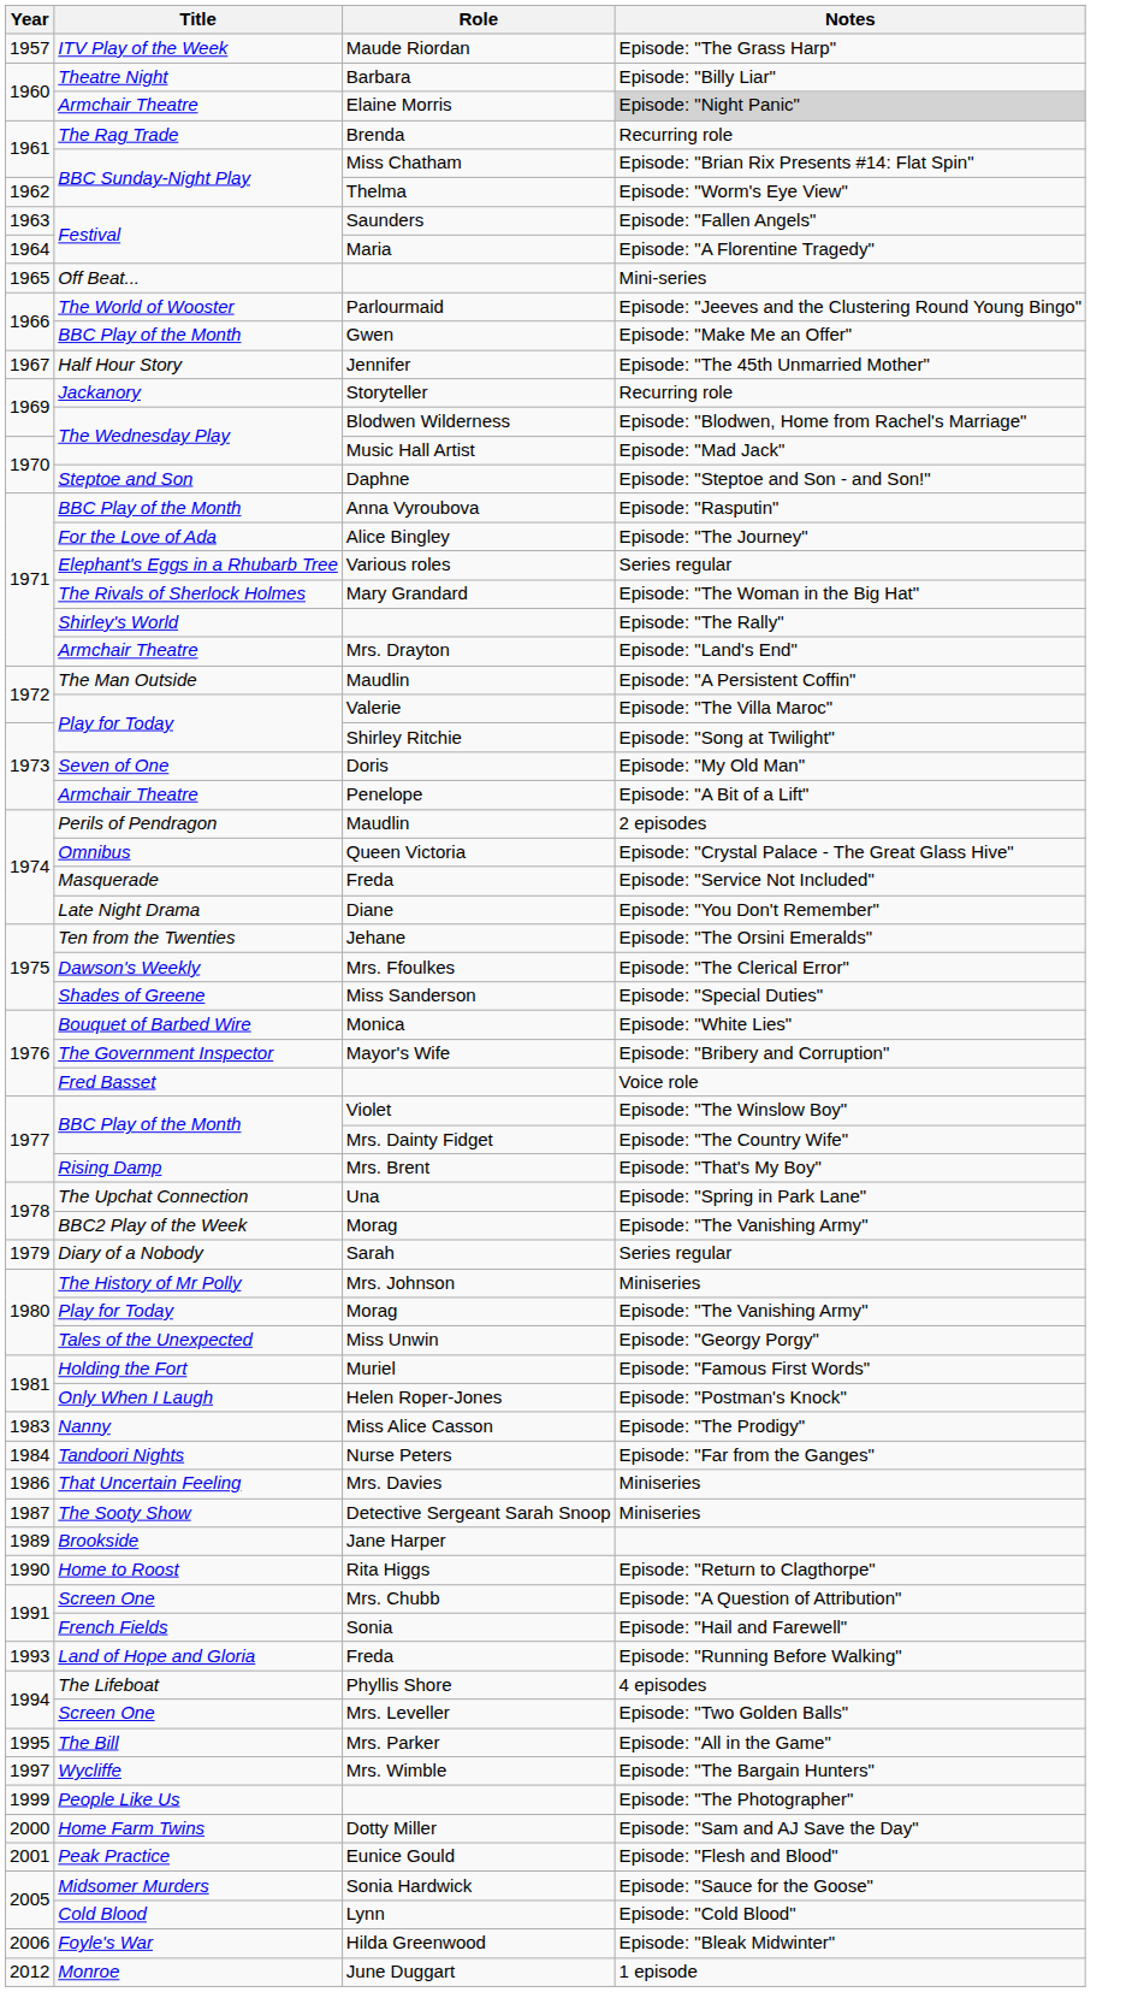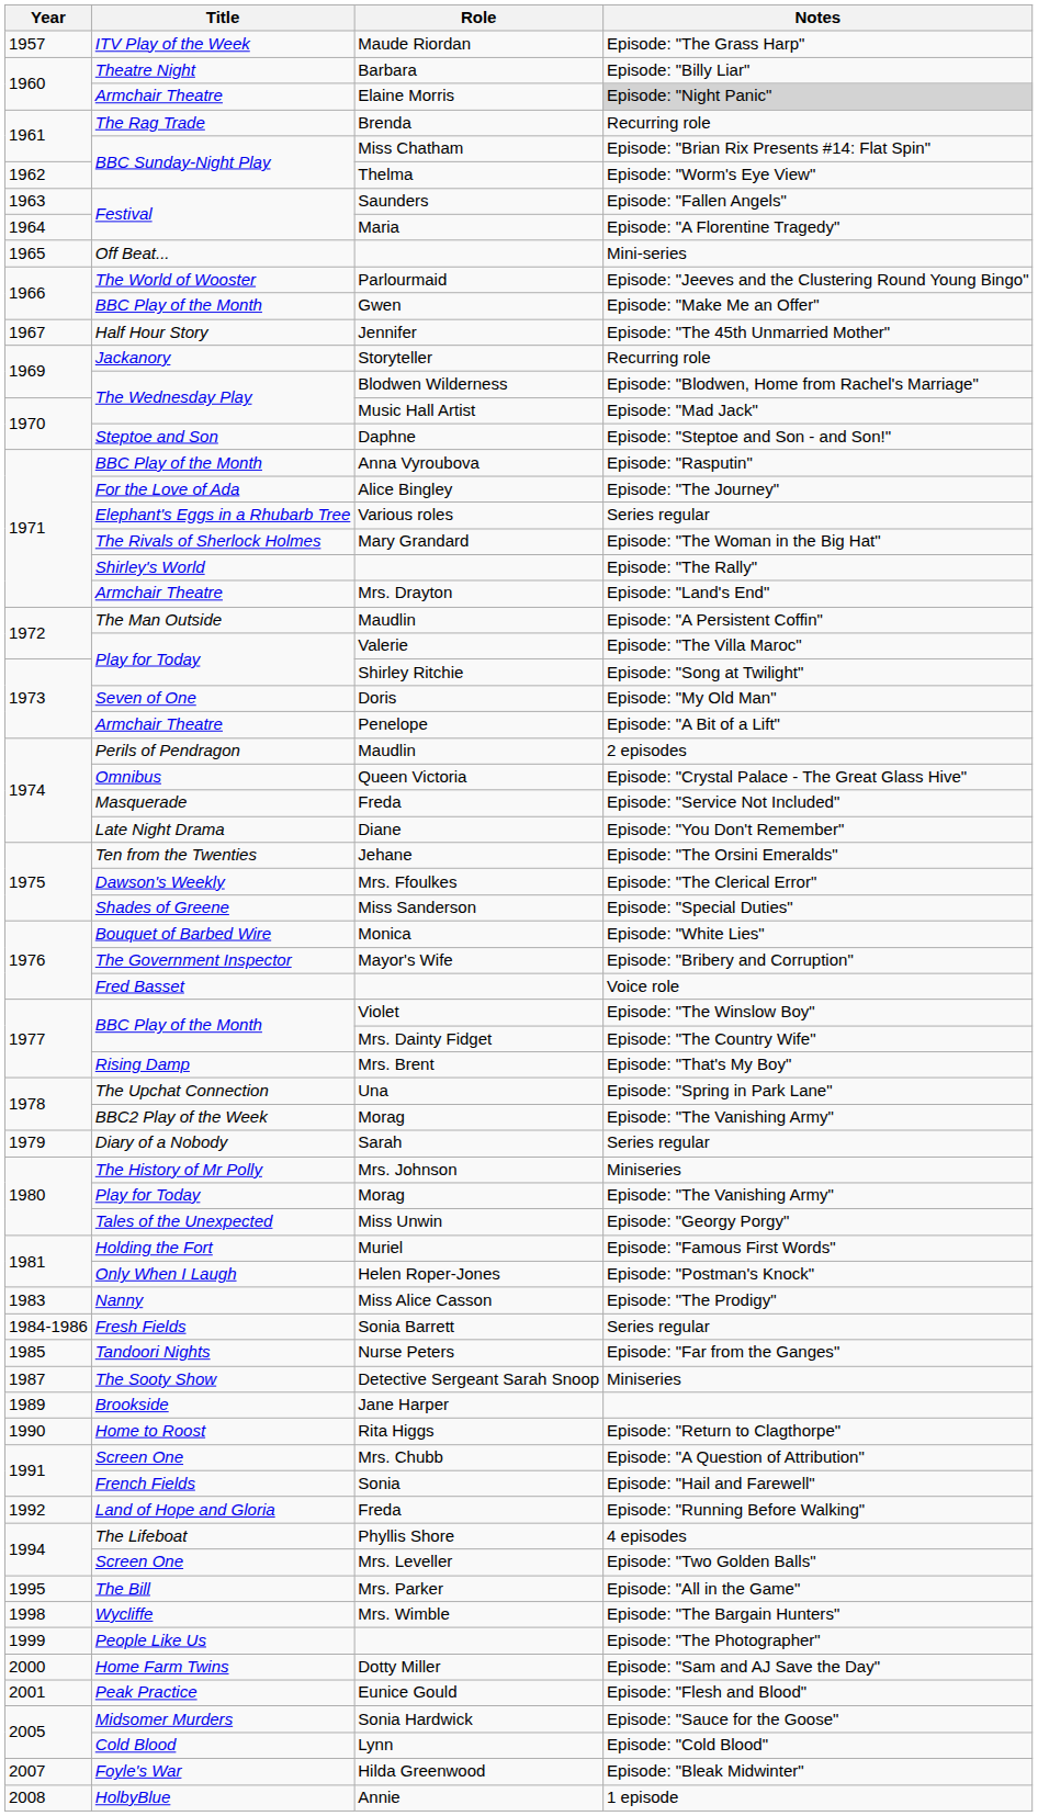+ row: 1984-1986 | Fresh Fields | Sonia Barrett | Series regular
Nurse Peters | Year: 1984 -> 1985
- row: 1986 | That Uncertain Feeling | Mrs. Davies | Miniseries
Land of Hope and Gloria / Freda | Year: 1993 -> 1992
Mrs. Wimble | Year: 1997 -> 1998
Hilda Greenwood | Year: 2006 -> 2007
+ row: 2008 | HolbyBlue | Annie | 1 episode
- row: 2012 | Monroe | June Duggart | 1 episode
